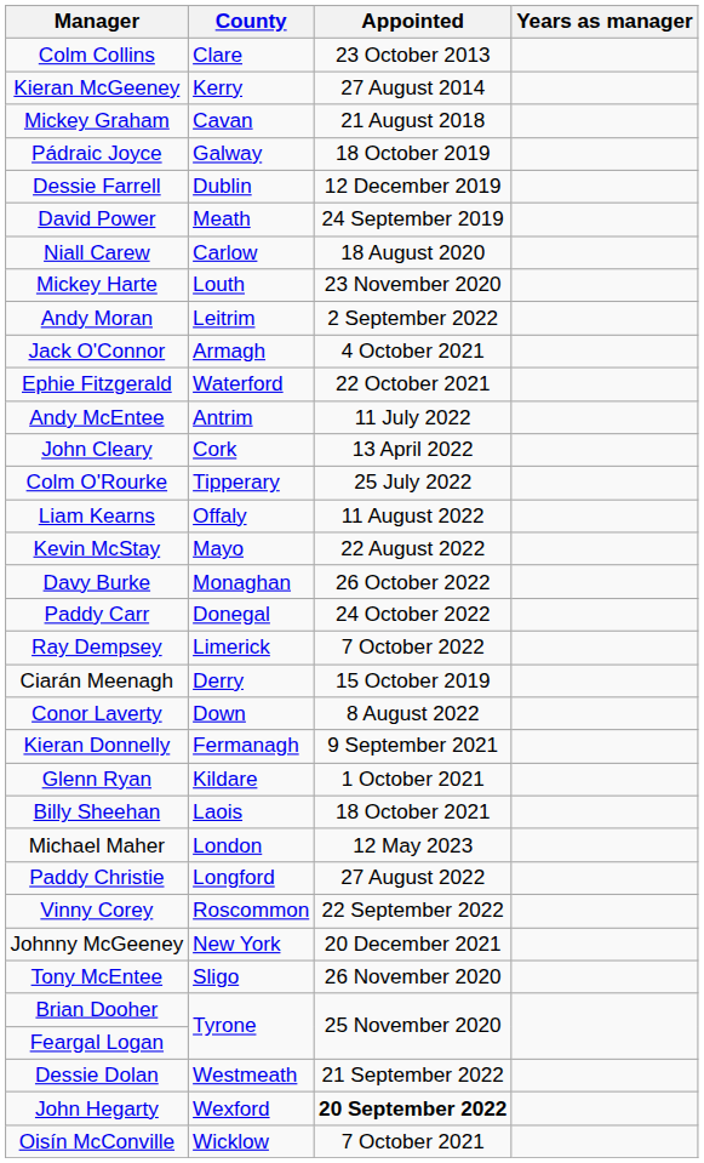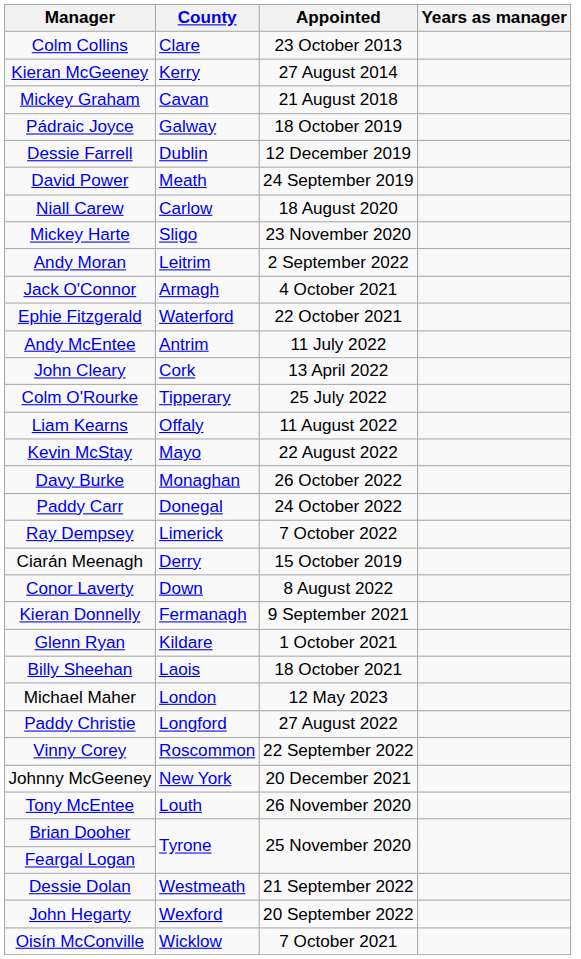Mickey Harte | County: Louth -> Sligo
Tony McEntee | County: Sligo -> Louth
John Hegarty | Appointed: bold -> normal
